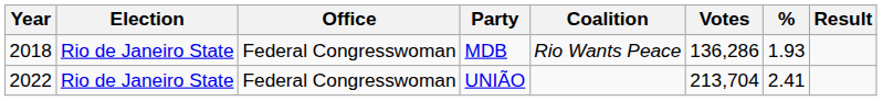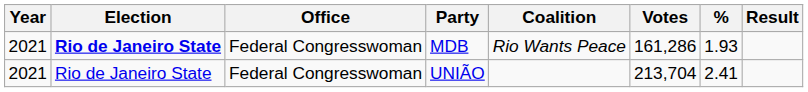MDB | Year: 2018 -> 2021
MDB | Election: normal -> bold
MDB | Votes: 136,286 -> 161,286
UNIÃO | Year: 2022 -> 2021
